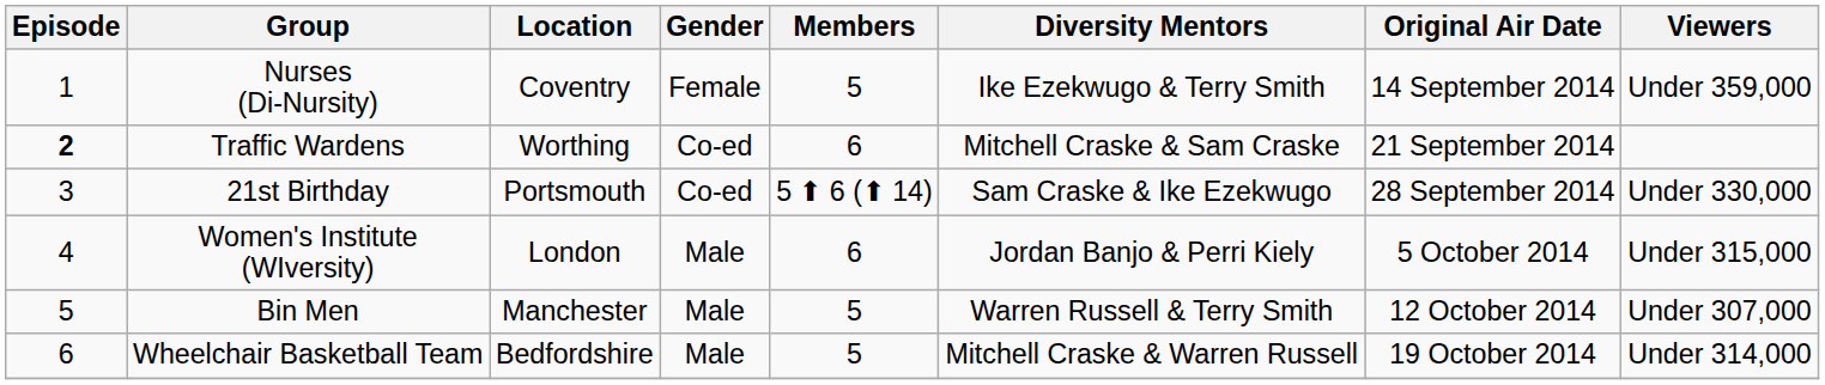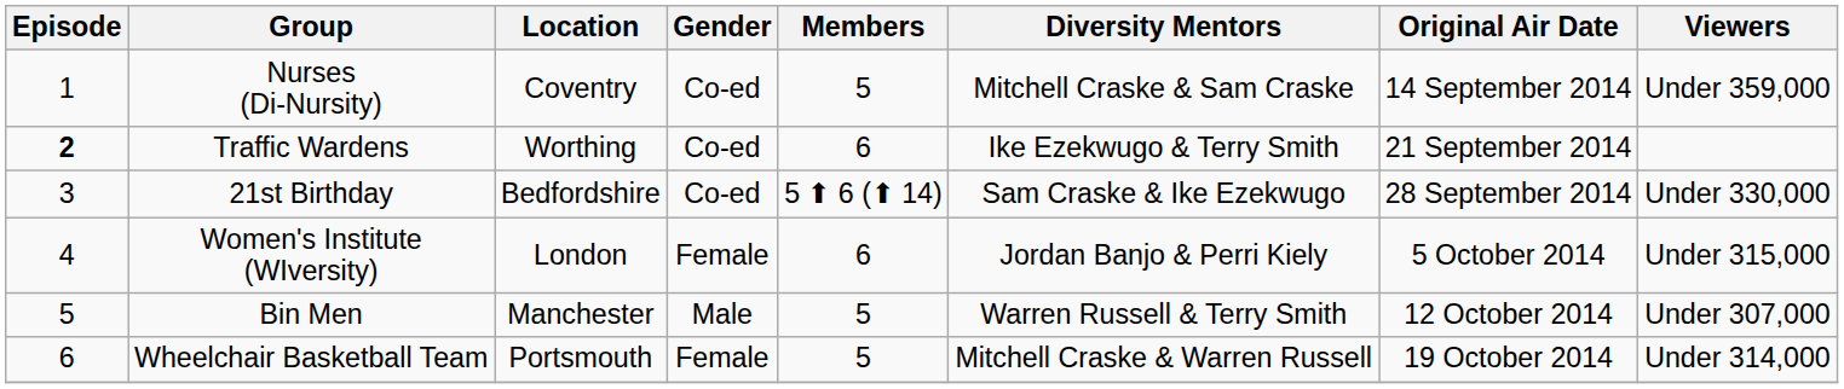Nurses (Di-Nursity) | Gender: Female -> Co-ed
Nurses (Di-Nursity) | Diversity Mentors: Ike Ezekwugo & Terry Smith -> Mitchell Craske & Sam Craske
Traffic Wardens | Diversity Mentors: Mitchell Craske & Sam Craske -> Ike Ezekwugo & Terry Smith
21st Birthday | Location: Portsmouth -> Bedfordshire
Women's Institute (WIversity) | Gender: Male -> Female
Wheelchair Basketball Team | Location: Bedfordshire -> Portsmouth
Wheelchair Basketball Team | Gender: Male -> Female
